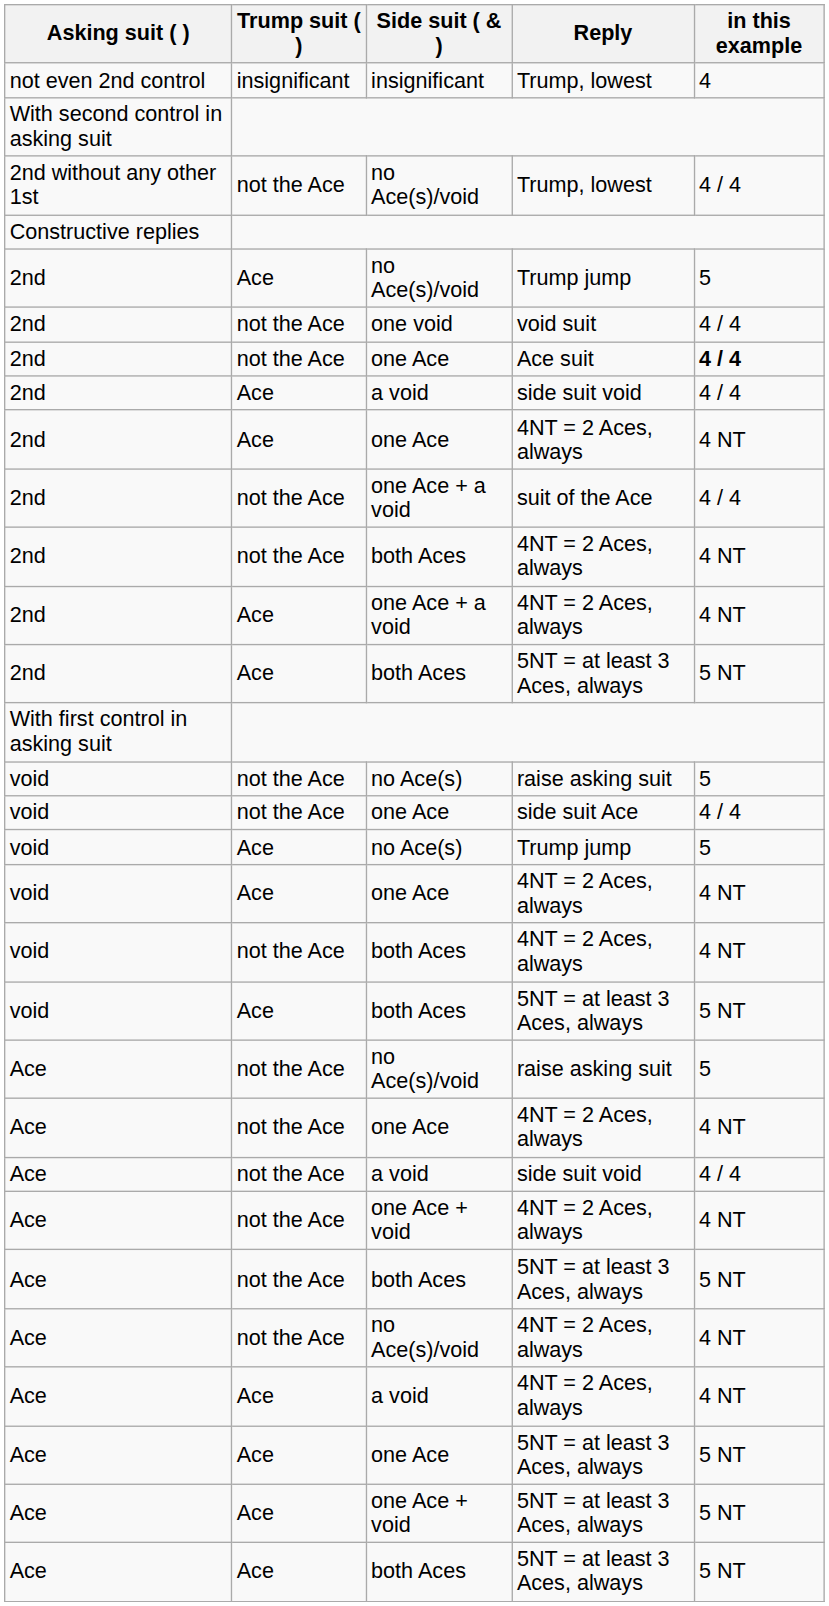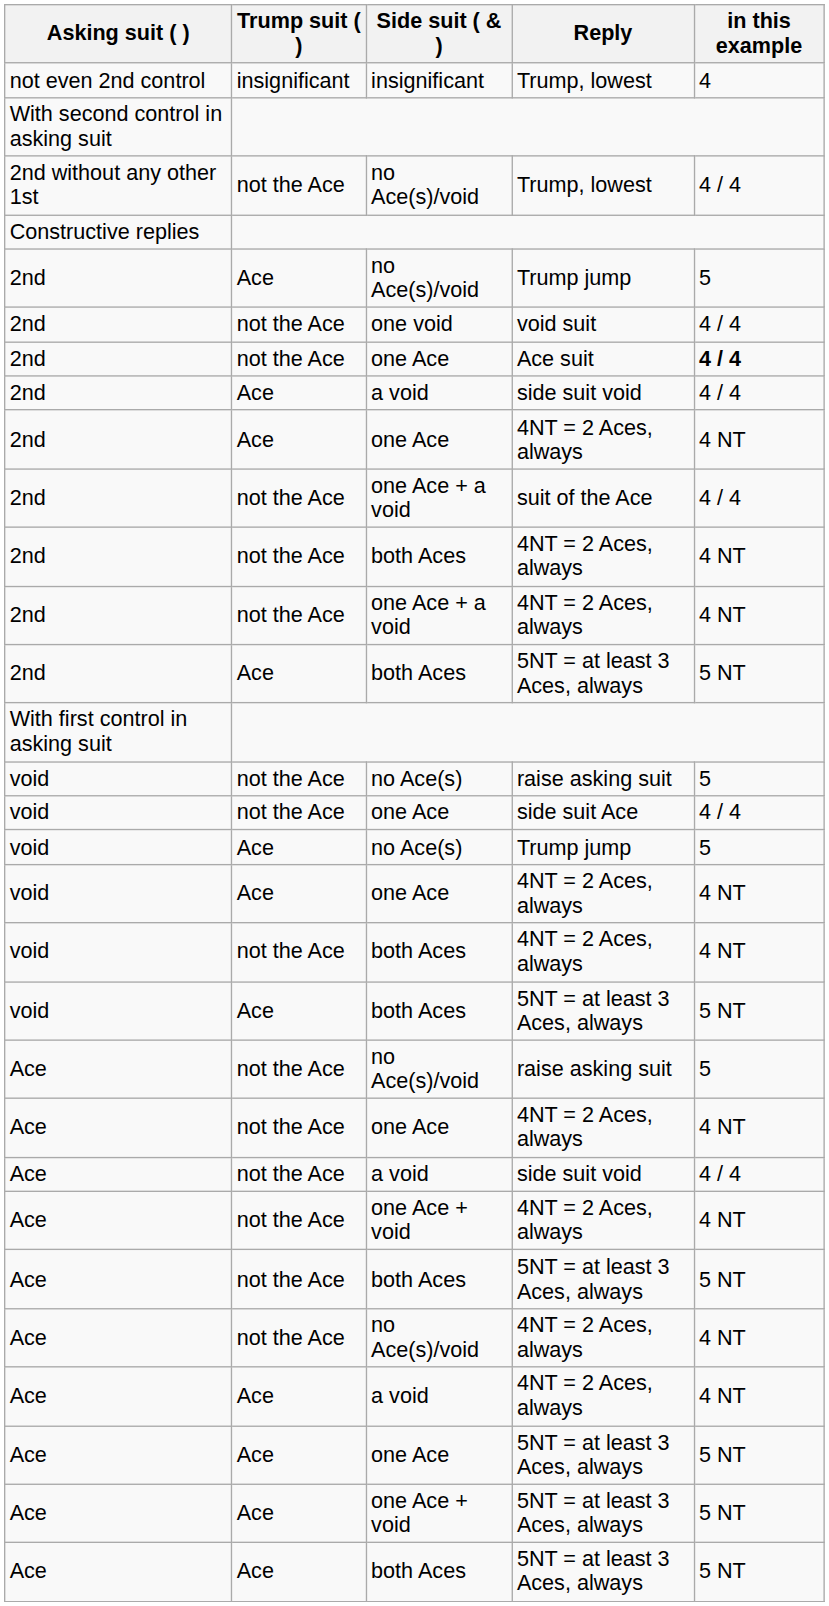one Ace + a void / 4NT = 2 Aces, always | Trump suit ( ): Ace -> not the Ace
